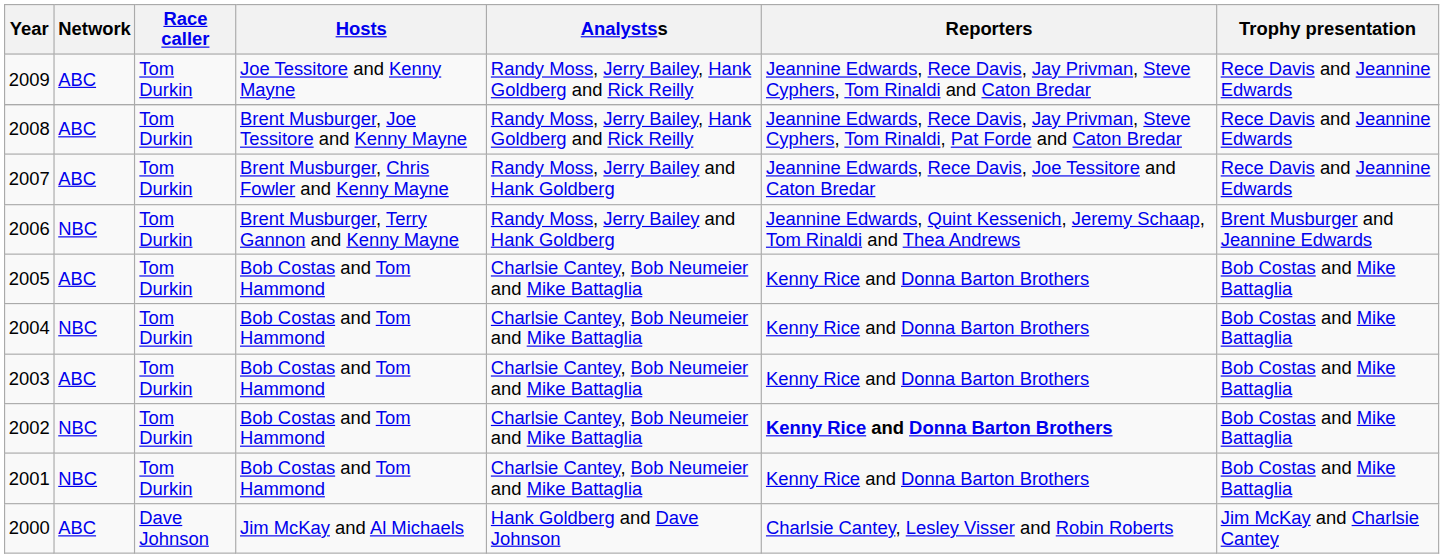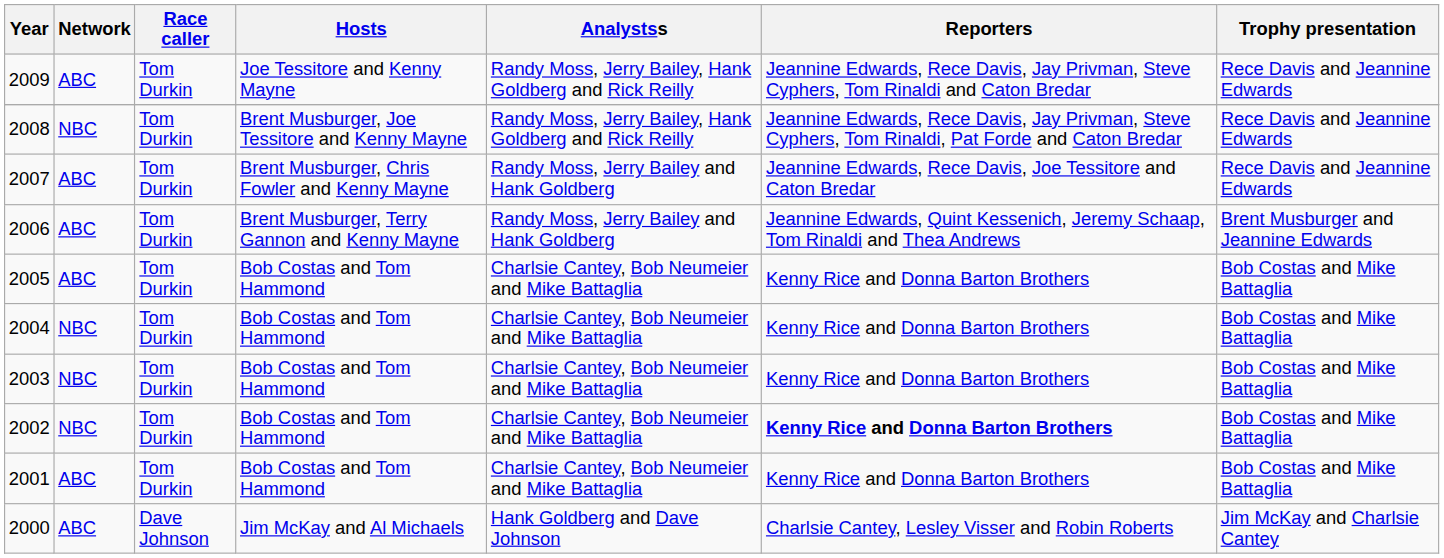2008 | Network: ABC -> NBC
2006 | Network: NBC -> ABC
2003 | Network: ABC -> NBC
2001 | Network: NBC -> ABC
